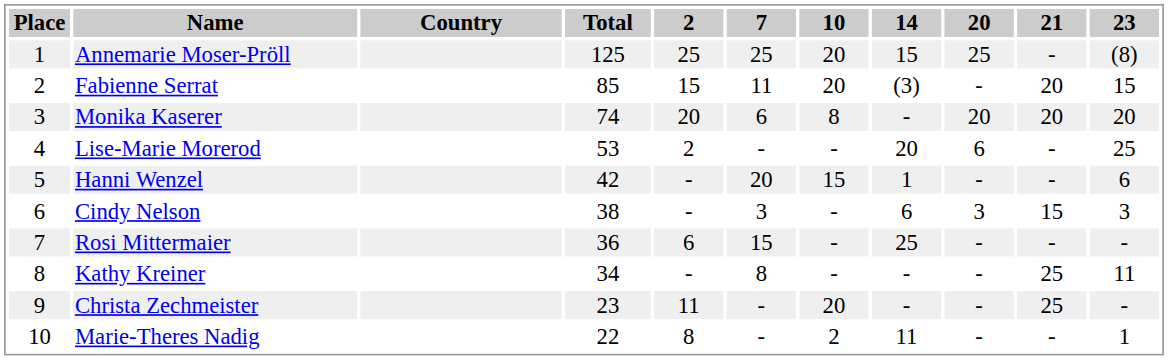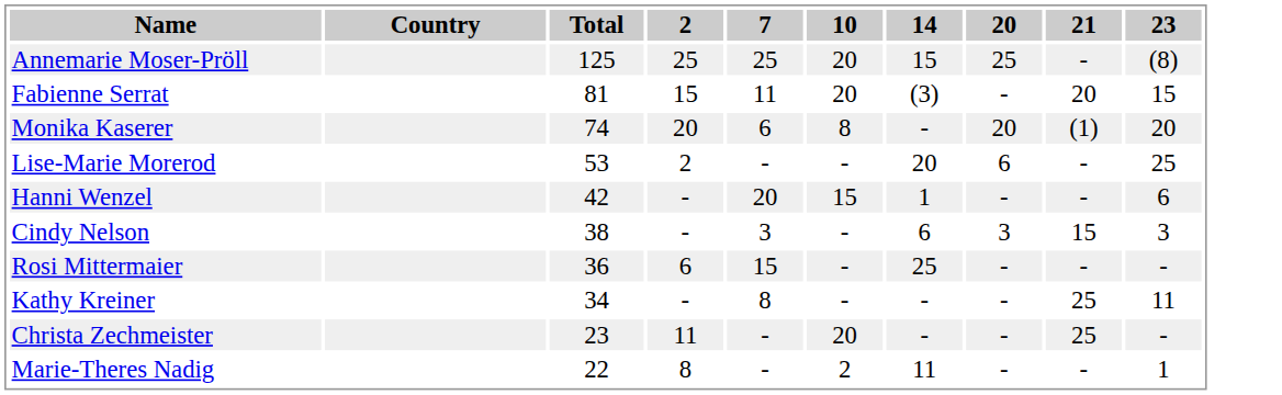- column: Place | 1 | 2 | 3 | 4 | 5 | 6 | 7 | 8 | 9 | 10
Fabienne Serrat | Total: 85 -> 81
Monika Kaserer | 21: 20 -> (1)
